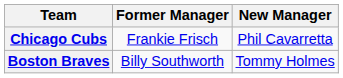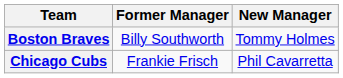rows swapped: Boston Braves <-> Chicago Cubs
